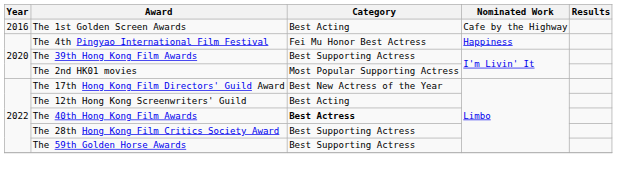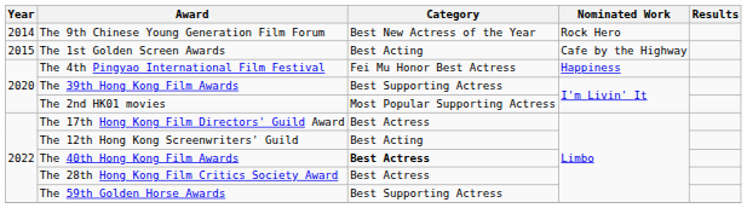+ row: 2014 | The 9th Chinese Young Generation Film Forum | Best New Actress of the Year | Rock Hero
The 1st Golden Screen Awards | Year: 2016 -> 2015
The 17th Hong Kong Film Directors' Guild Award | Category: Best New Actress of the Year -> Best Actress
The 28th Hong Kong Film Critics Society Award | Category: Best Supporting Actress -> Best Actress
